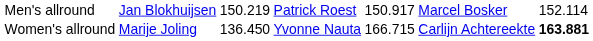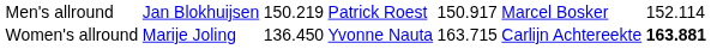Women's allround | column 5: 166.715 -> 163.715
